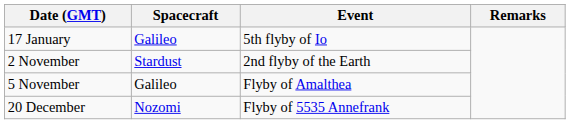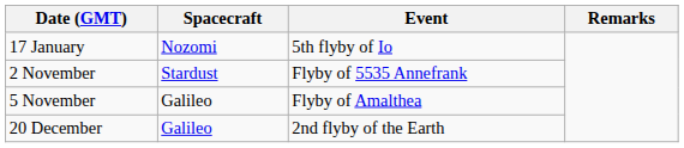17 January | Spacecraft: Galileo -> Nozomi
2 November | Event: 2nd flyby of the Earth -> Flyby of 5535 Annefrank
20 December | Spacecraft: Nozomi -> Galileo
20 December | Event: Flyby of 5535 Annefrank -> 2nd flyby of the Earth
